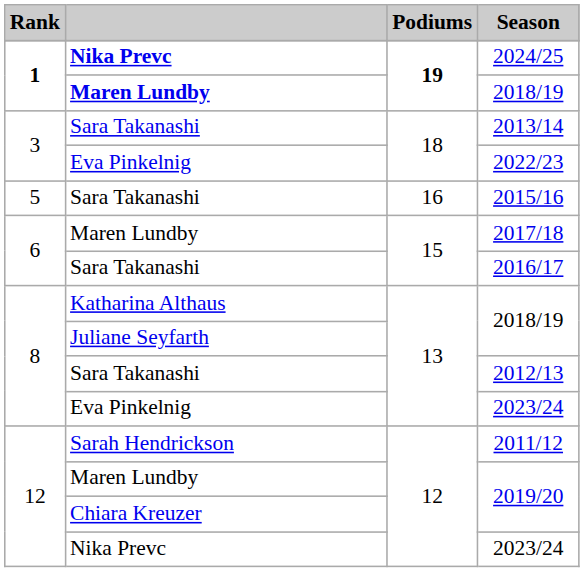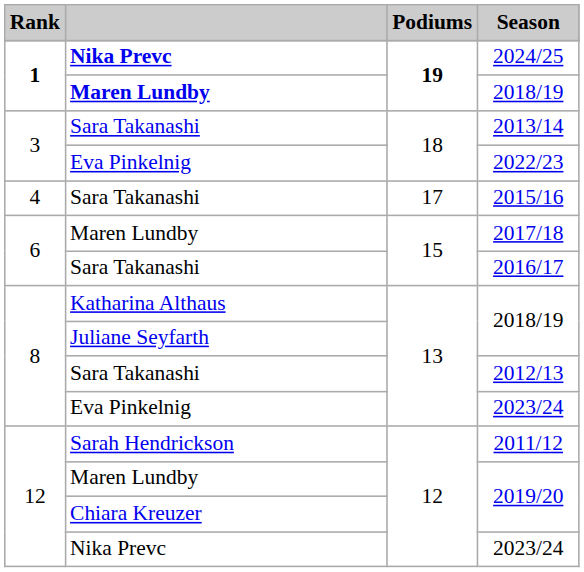2015/16 | Rank: 5 -> 4
2015/16 | Podiums: 16 -> 17
